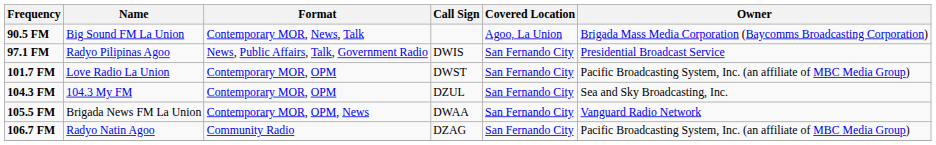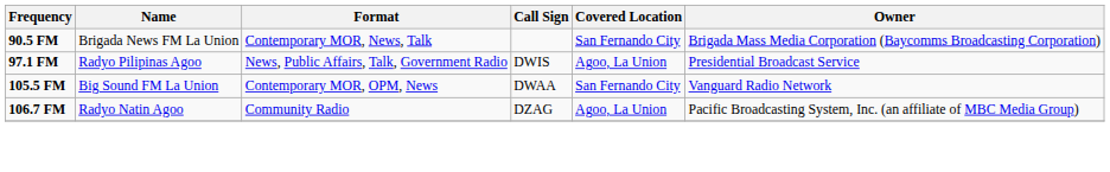90.5 FM | Name: Big Sound FM La Union -> Brigada News FM La Union
90.5 FM | Covered Location: Agoo, La Union -> San Fernando City
97.1 FM | Covered Location: San Fernando City -> Agoo, La Union
- row: 101.7 FM | Love Radio La Union | Contemporary MOR, OPM | DWST | San Fernando City | Pacific Broadcasting System, Inc. (an affiliate of MBC Media Group)
- row: 104.3 FM | 104.3 My FM | Contemporary MOR, OPM | DZUL | San Fernando City | Sea and Sky Broadcasting, Inc.
105.5 FM | Name: Brigada News FM La Union -> Big Sound FM La Union
106.7 FM | Covered Location: San Fernando City -> Agoo, La Union
